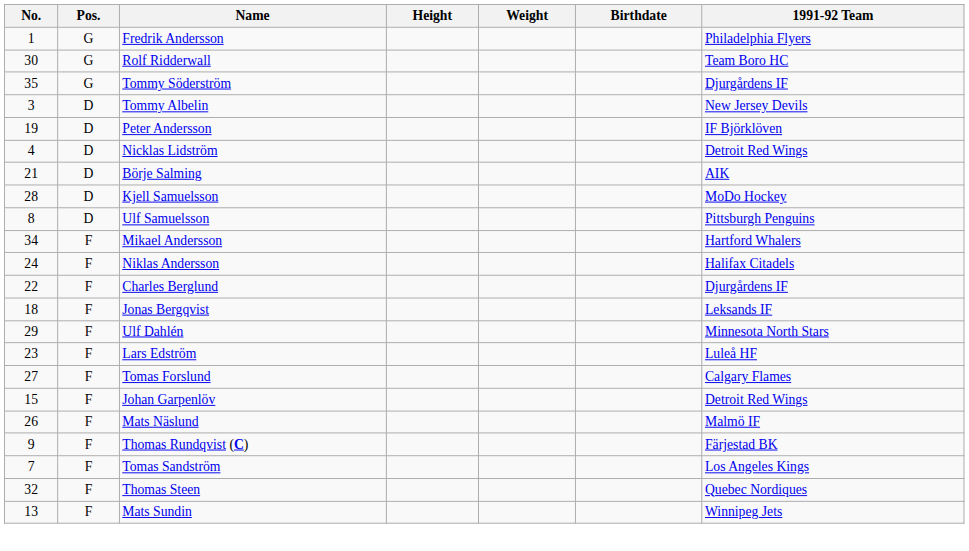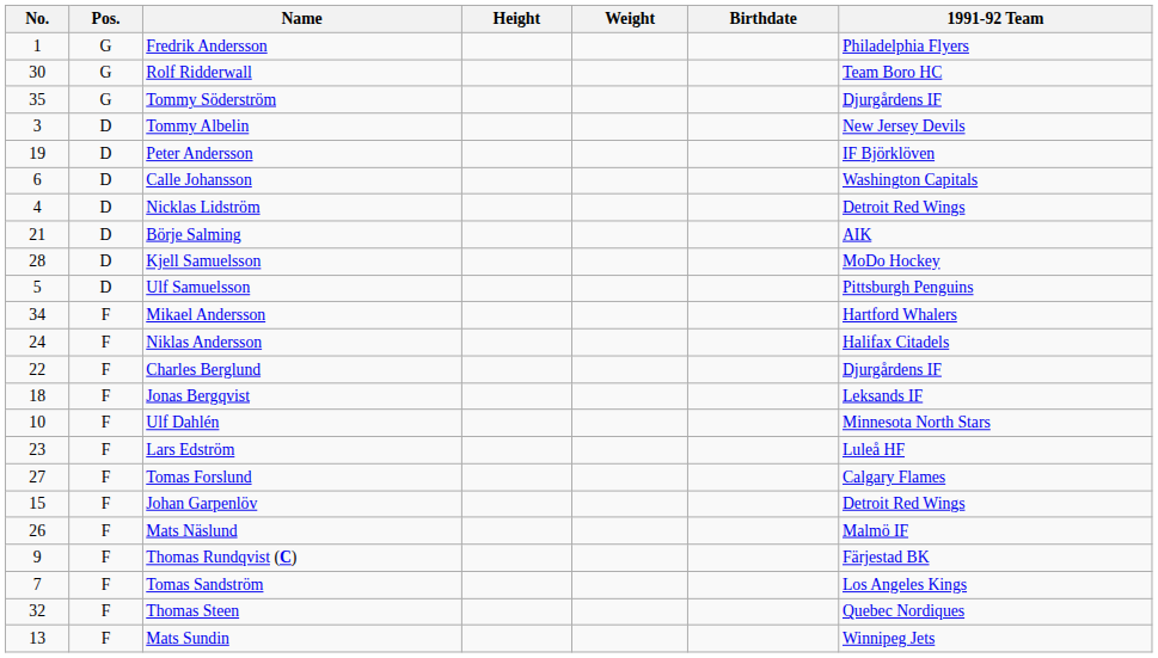+ row: 6 | D | Calle Johansson | Washington Capitals
Ulf Samuelsson | No.: 8 -> 5
Ulf Dahlén | No.: 29 -> 10
